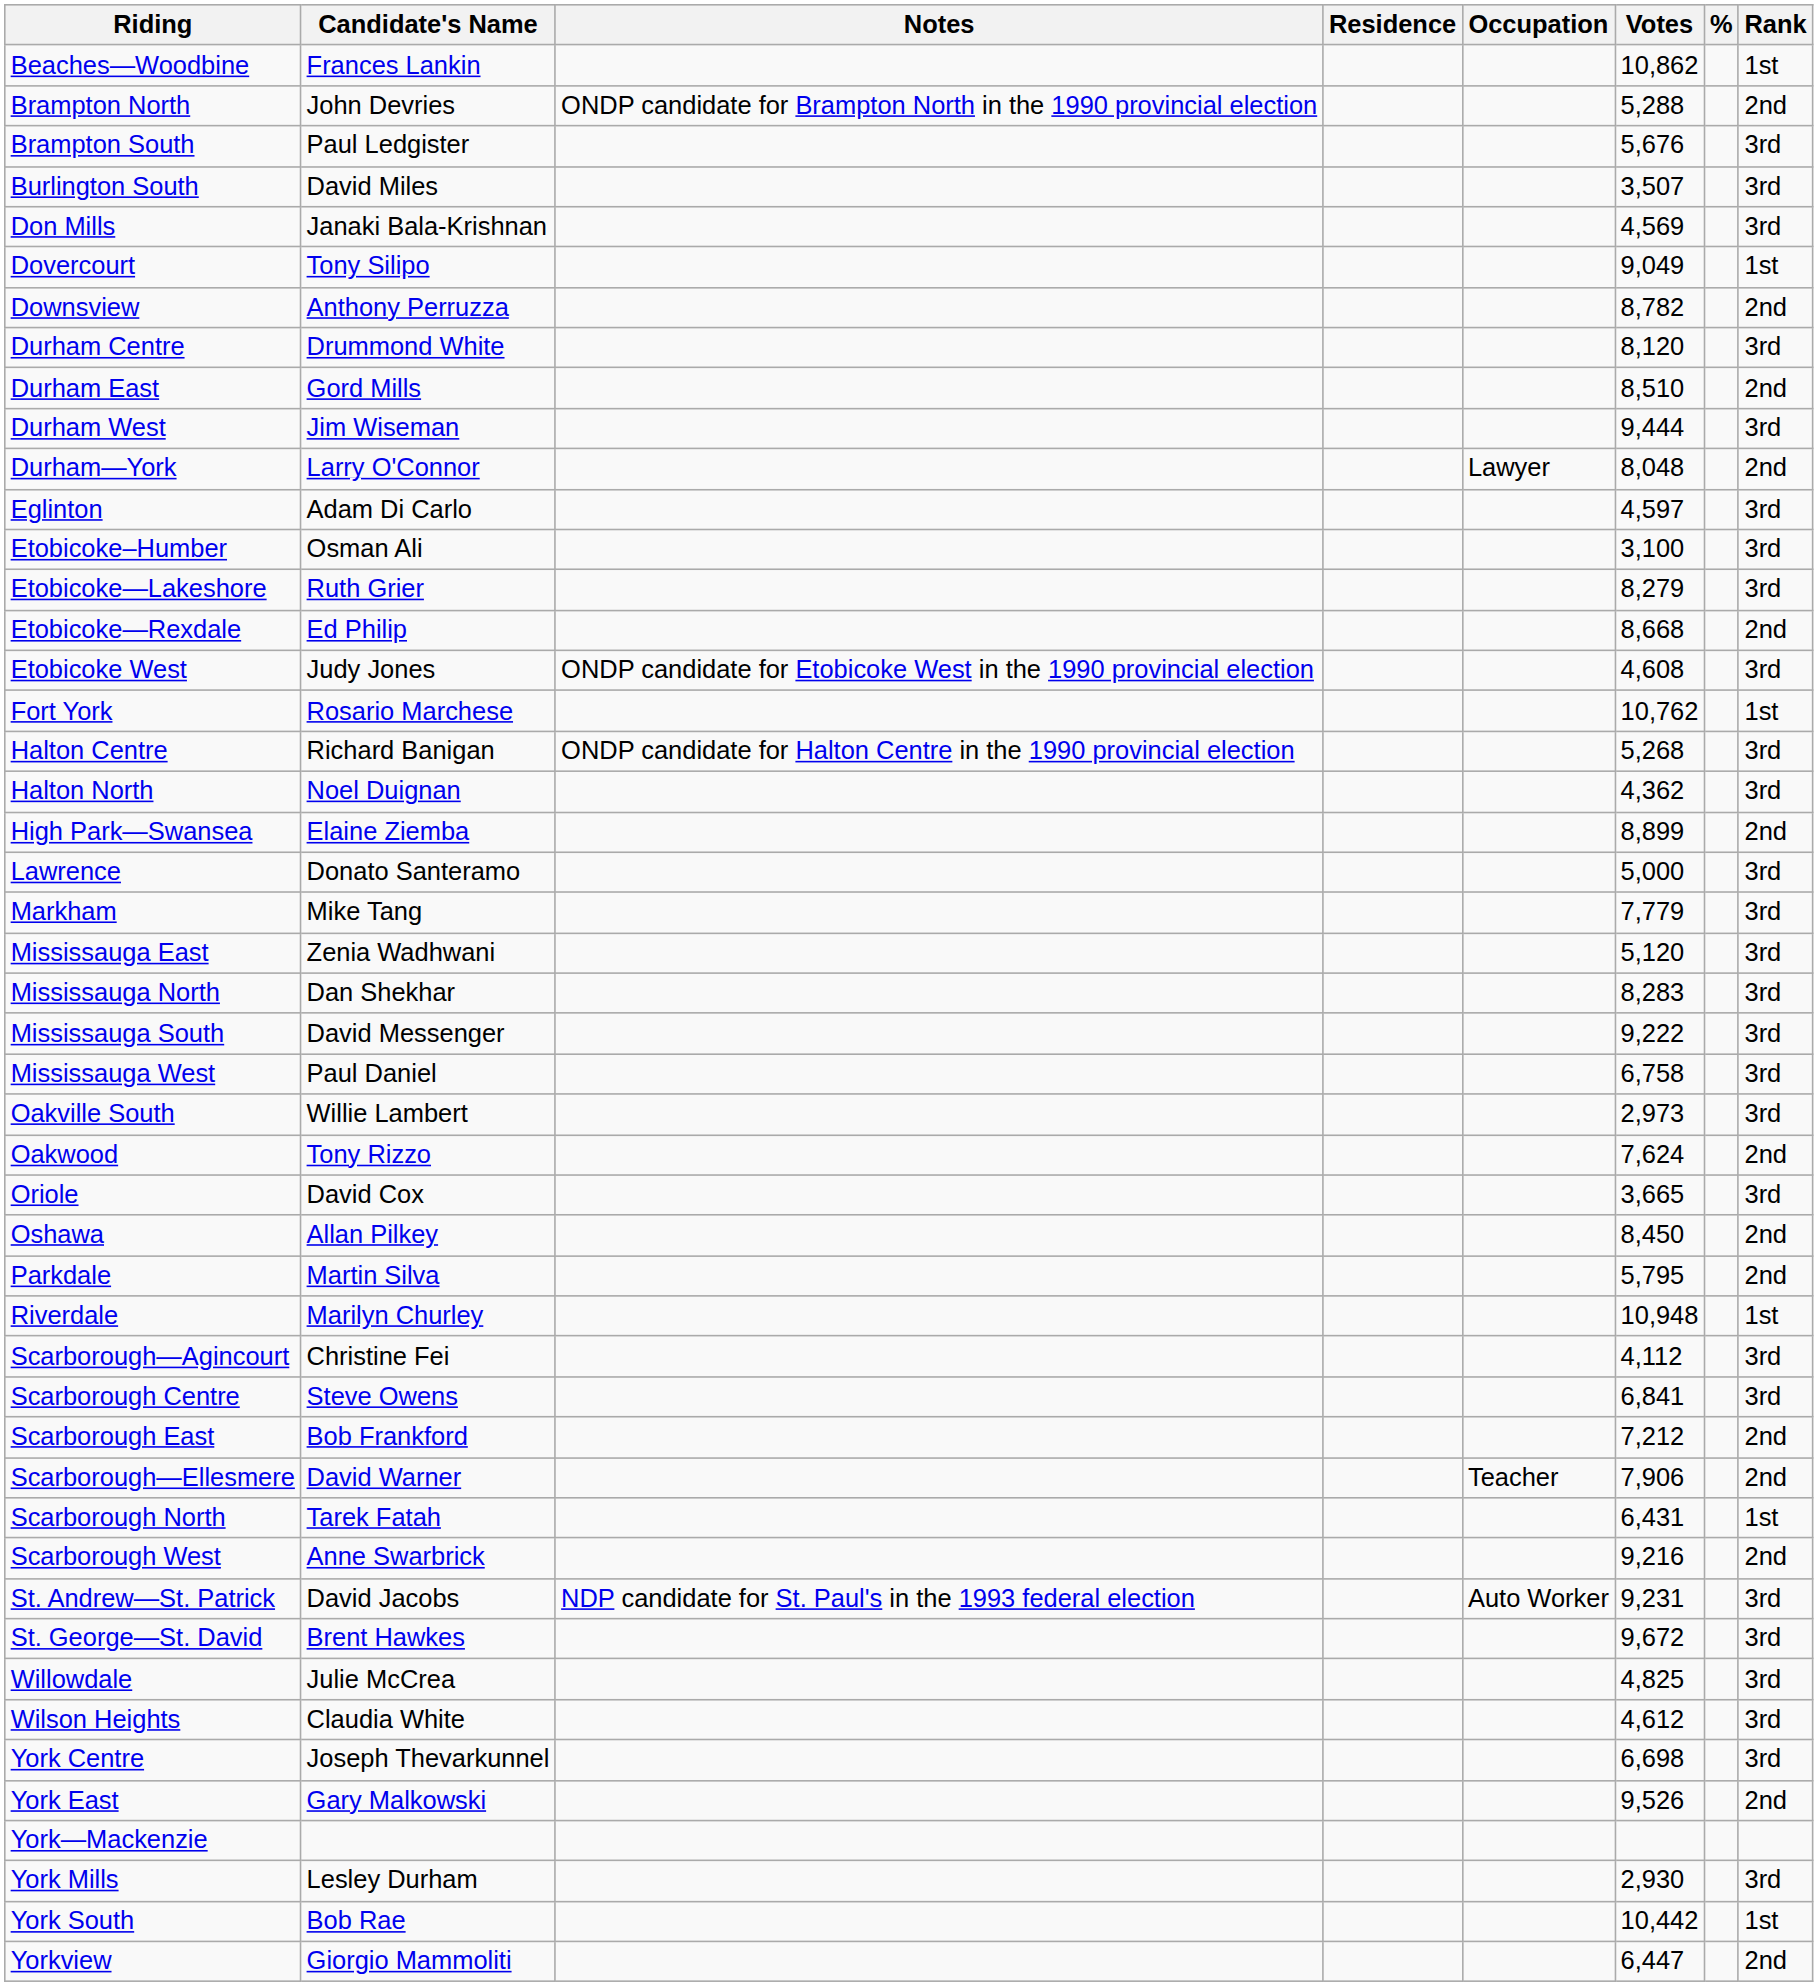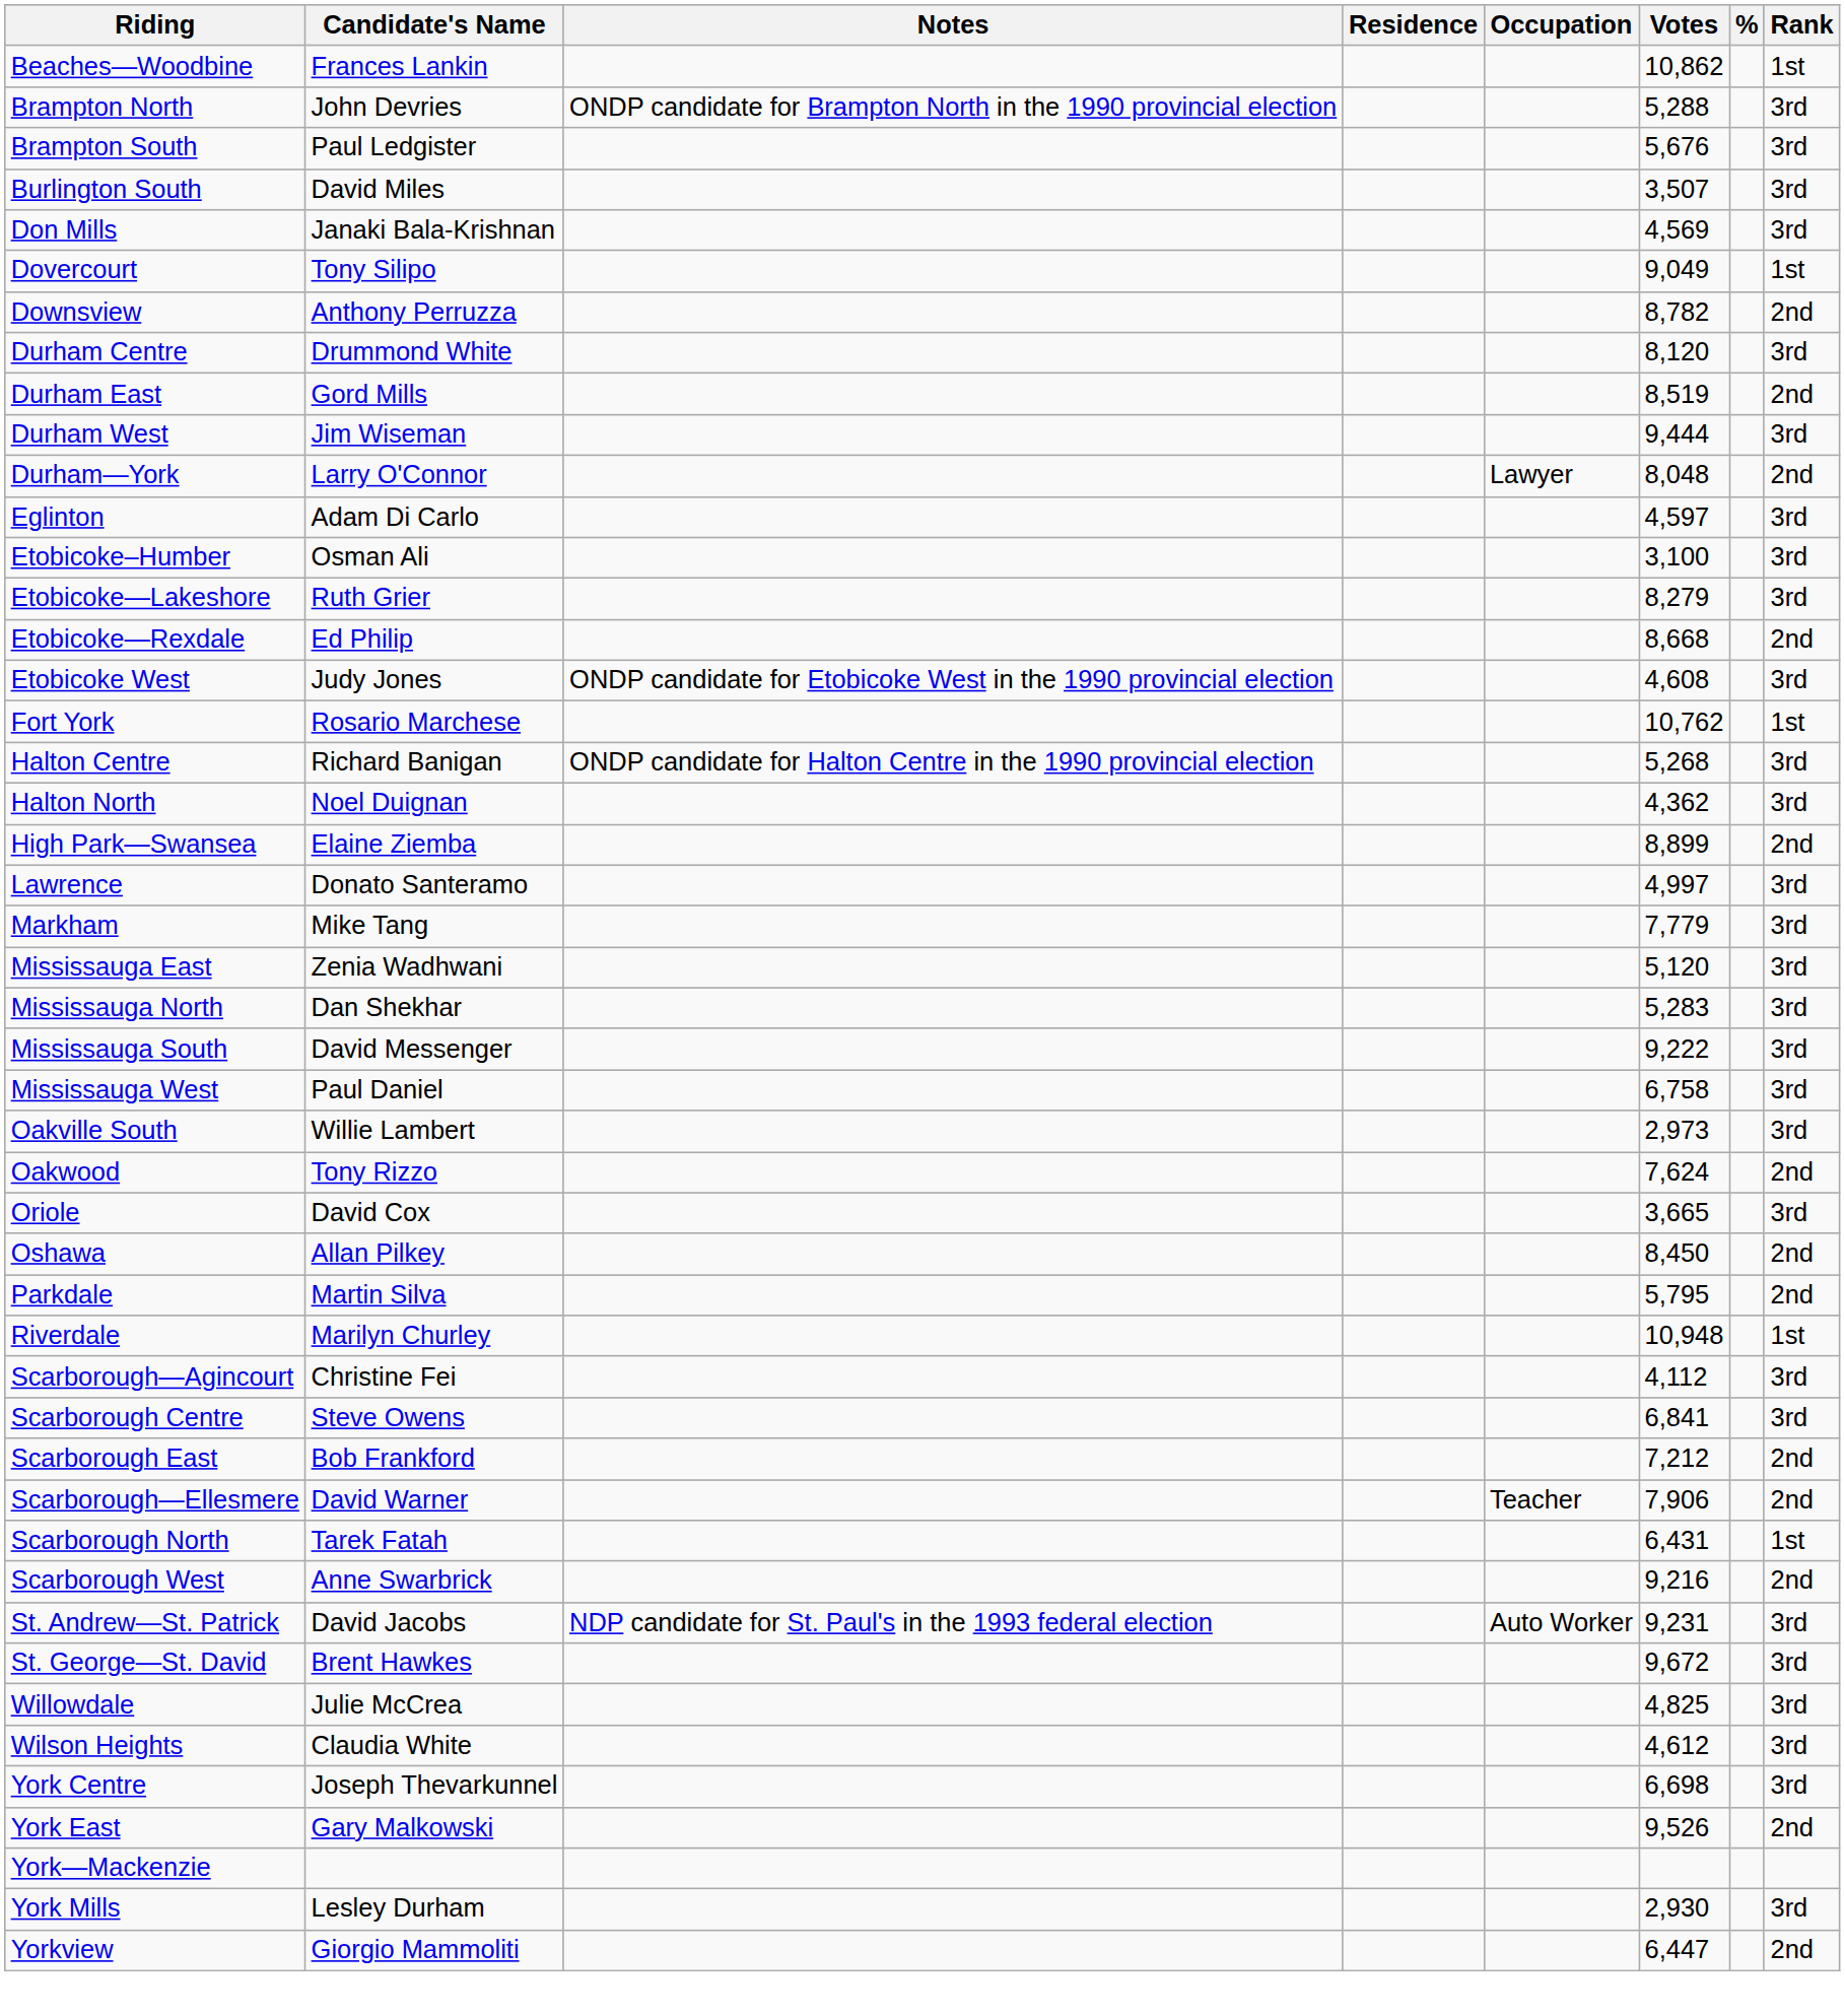Brampton North | Rank: 2nd -> 3rd
Durham East | Votes: 8,510 -> 8,519
Lawrence | Votes: 5,000 -> 4,997
Mississauga North | Votes: 8,283 -> 5,283
- row: York South | Bob Rae | 10,442 | 1st
